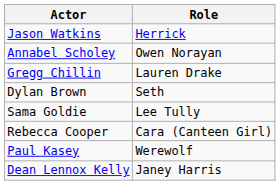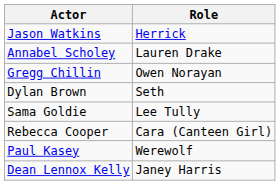Annabel Scholey | Role: Owen Norayan -> Lauren Drake
Gregg Chillin | Role: Lauren Drake -> Owen Norayan
